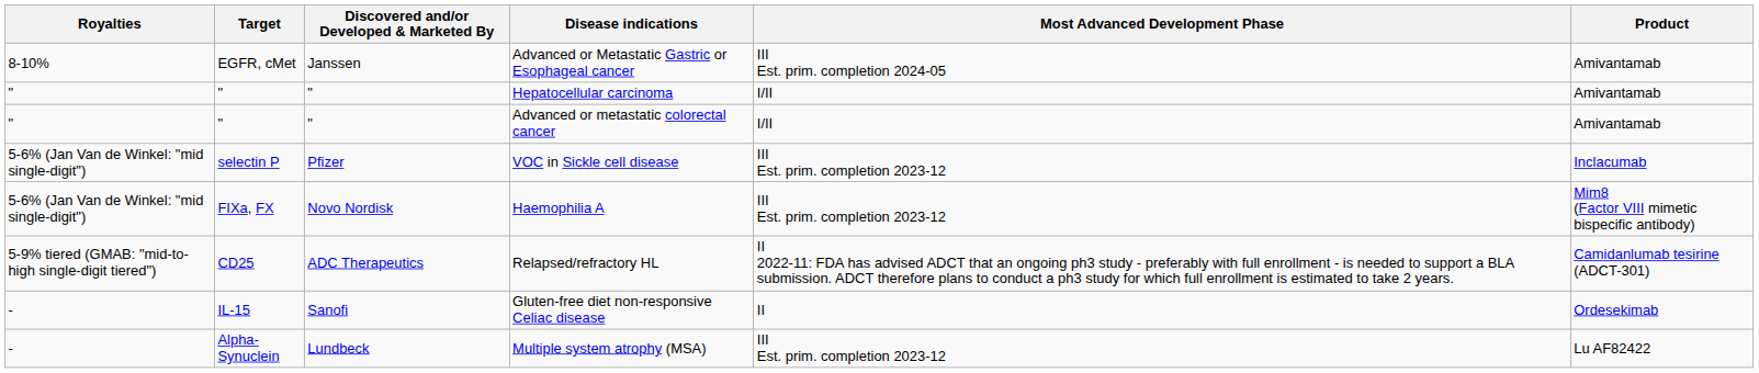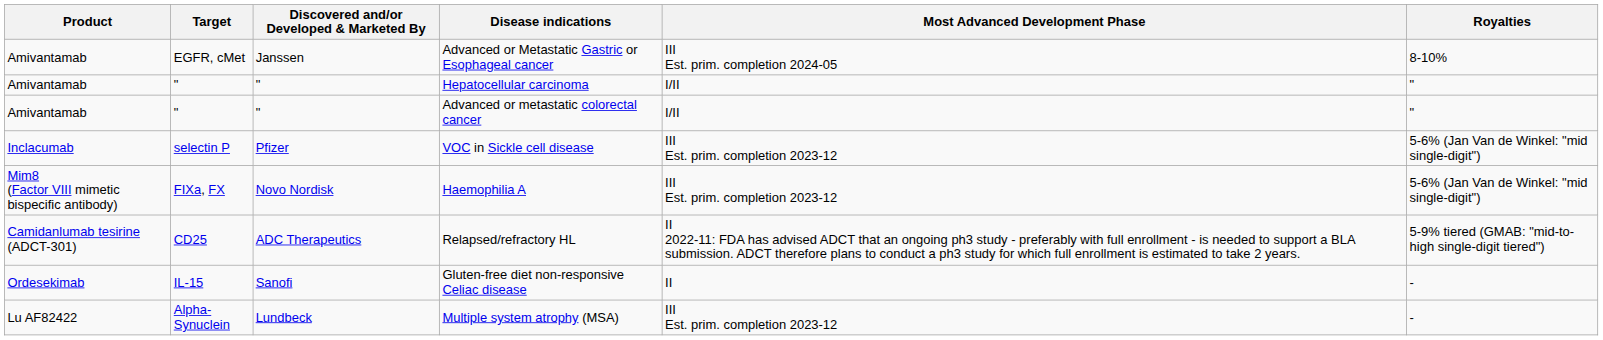columns swapped: Product <-> Royalties
